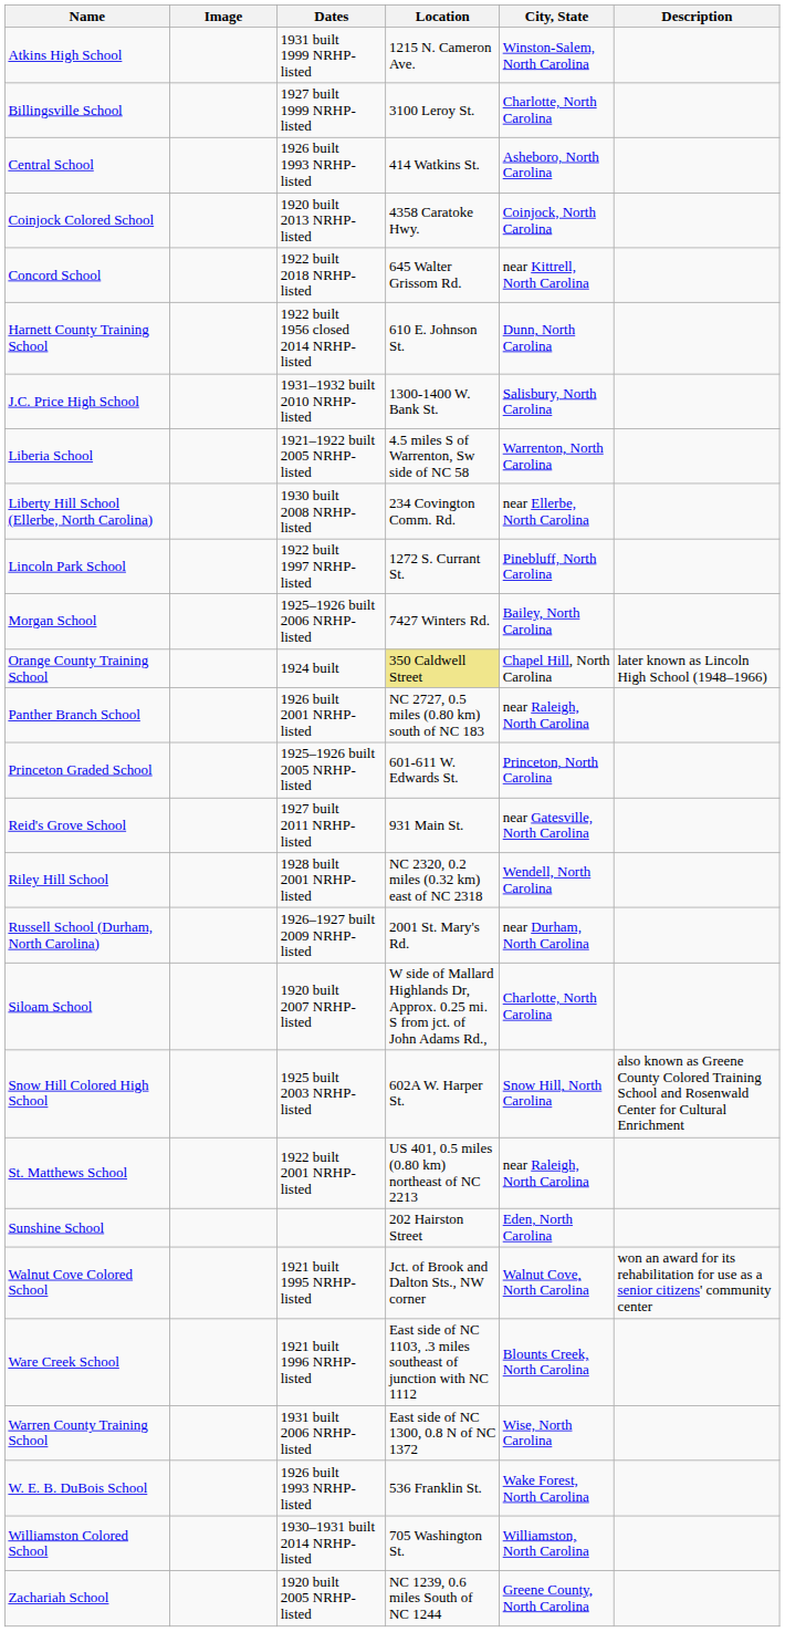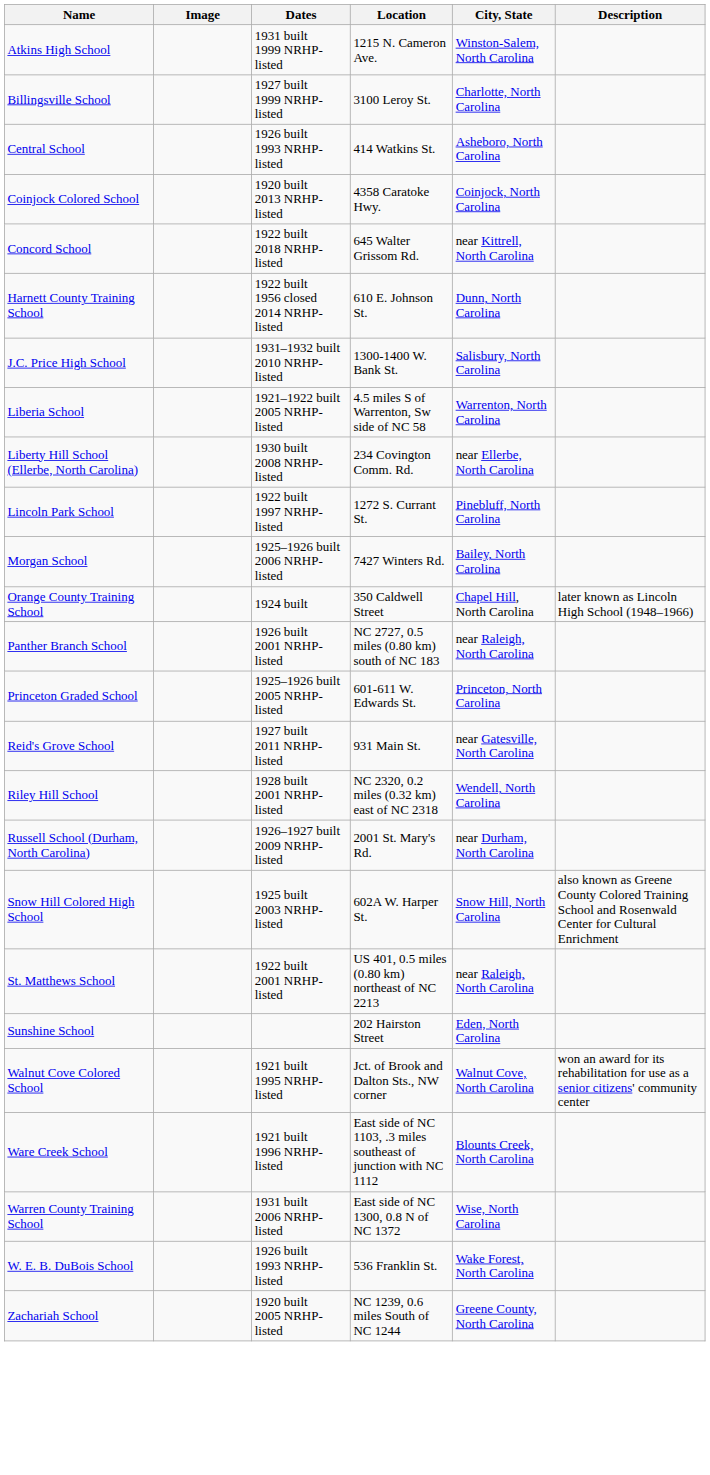Orange County Training School | Location: khaki background -> no background
- row: Siloam School | 1920 built 2007 NRHP-listed | W side of Mallard Highlands Dr, Approx. 0.25 mi. S from jct. of John Adams Rd., | Charlotte, North Carolina
- row: Williamston Colored School | 1930–1931 built 2014 NRHP-listed | 705 Washington St. | Williamston, North Carolina
